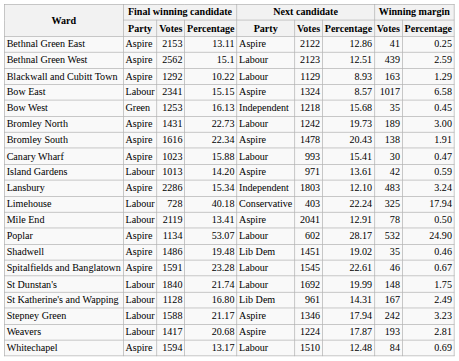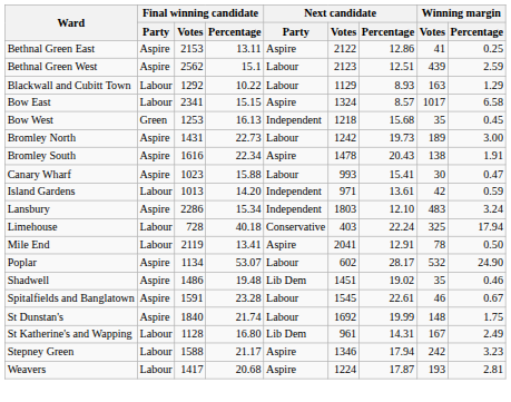Blackwall and Cubitt Town | Final winning candidate / Party: Aspire -> Labour
Island Gardens | Next candidate / Party: Aspire -> Independent
St Dunstan's | Final winning candidate / Party: Labour -> Aspire
- row: Whitechapel | Aspire | 1594 | 13.17 | Labour | 1510 | 12.48 | 84 | 0.69
